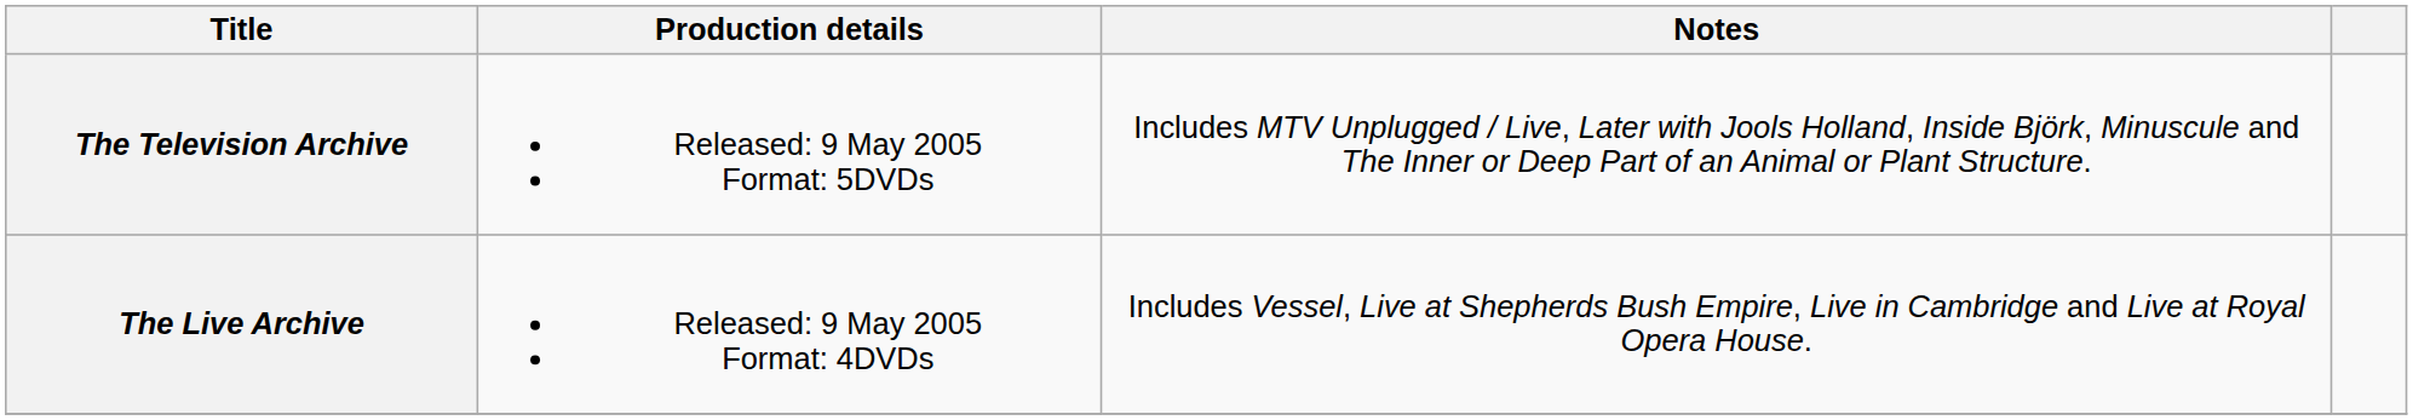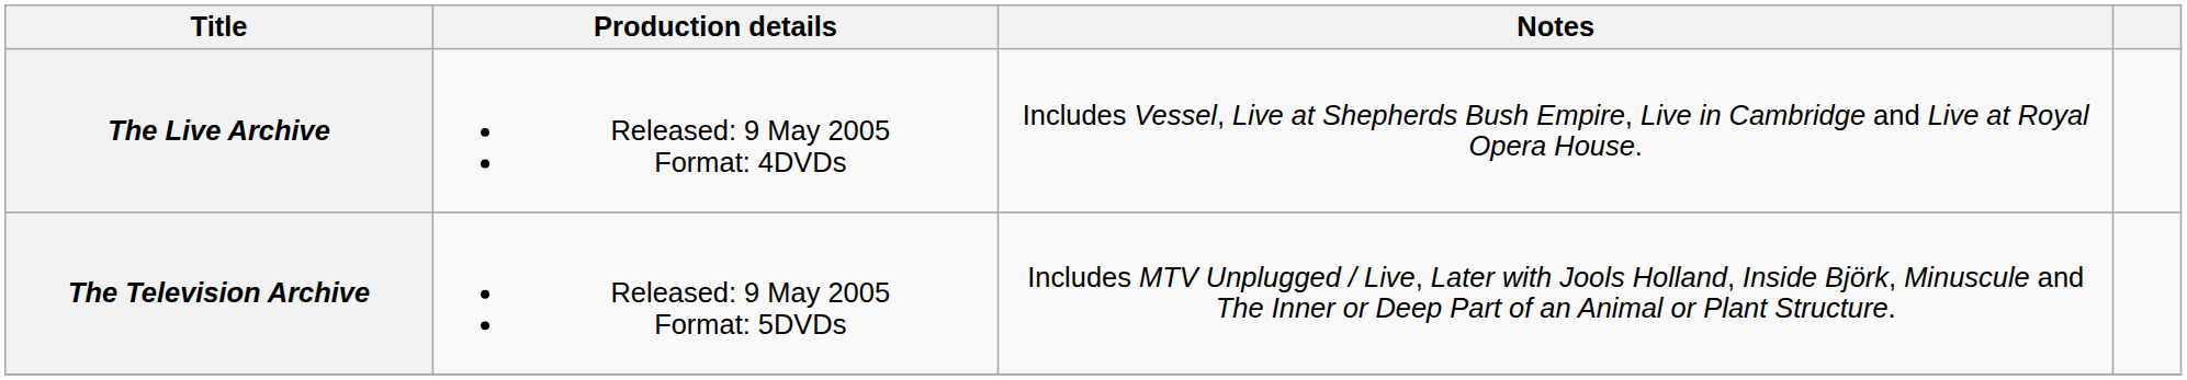rows swapped: The Live Archive <-> The Television Archive
